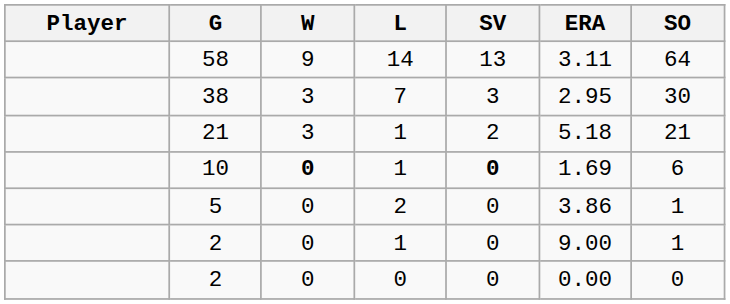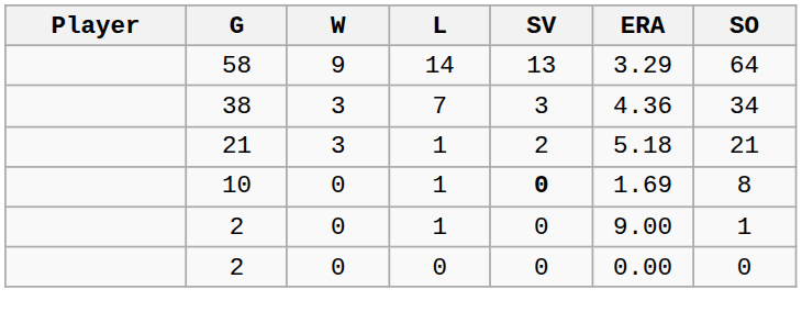58 | ERA: 3.11 -> 3.29
38 | ERA: 2.95 -> 4.36
38 | SO: 30 -> 34
10 | W: bold -> normal
10 | SO: 6 -> 8
- row: 5 | 0 | 2 | 0 | 3.86 | 1
